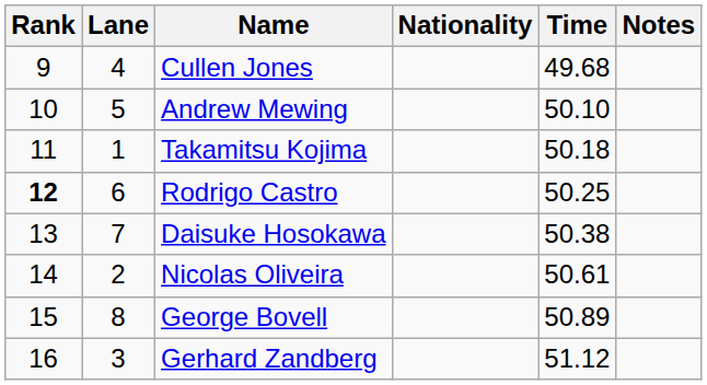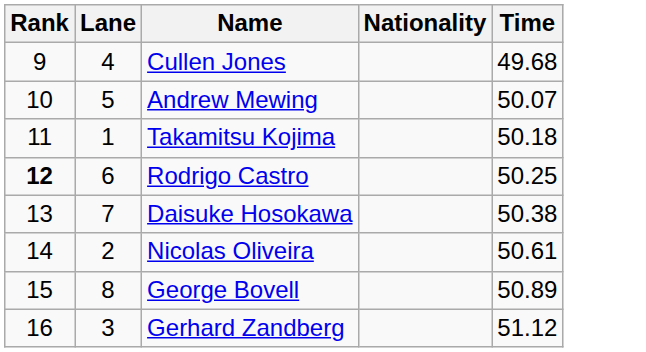- column: Notes
Andrew Mewing | Time: 50.10 -> 50.07
